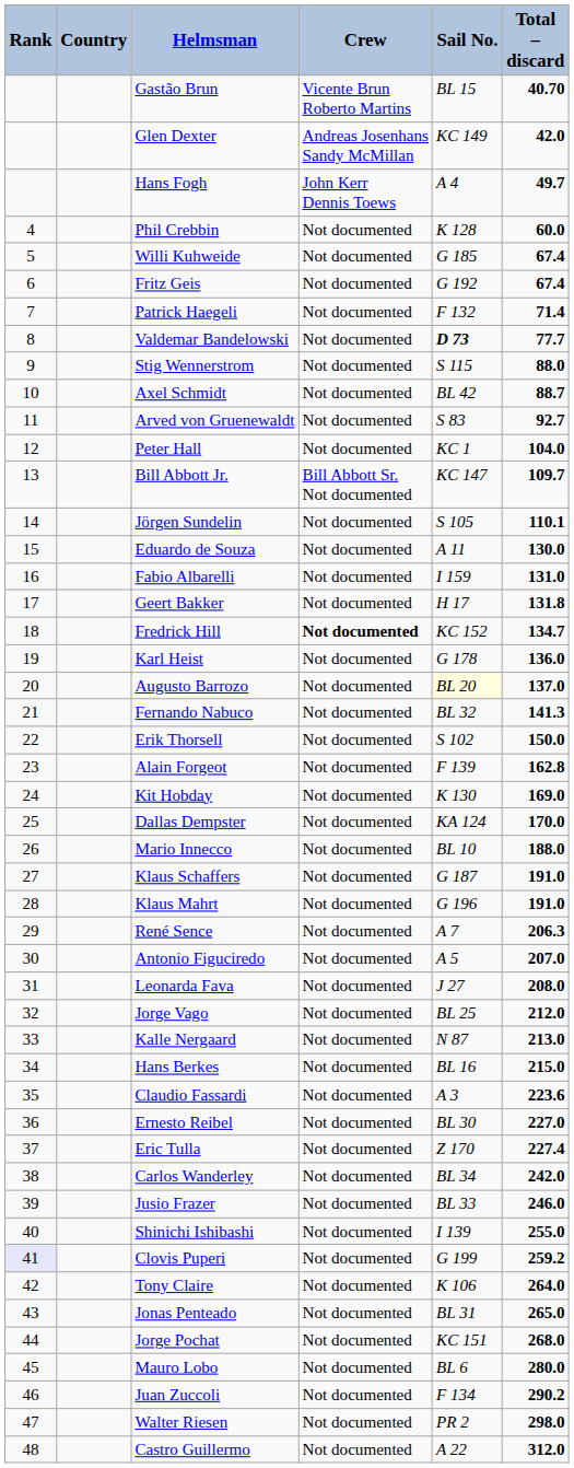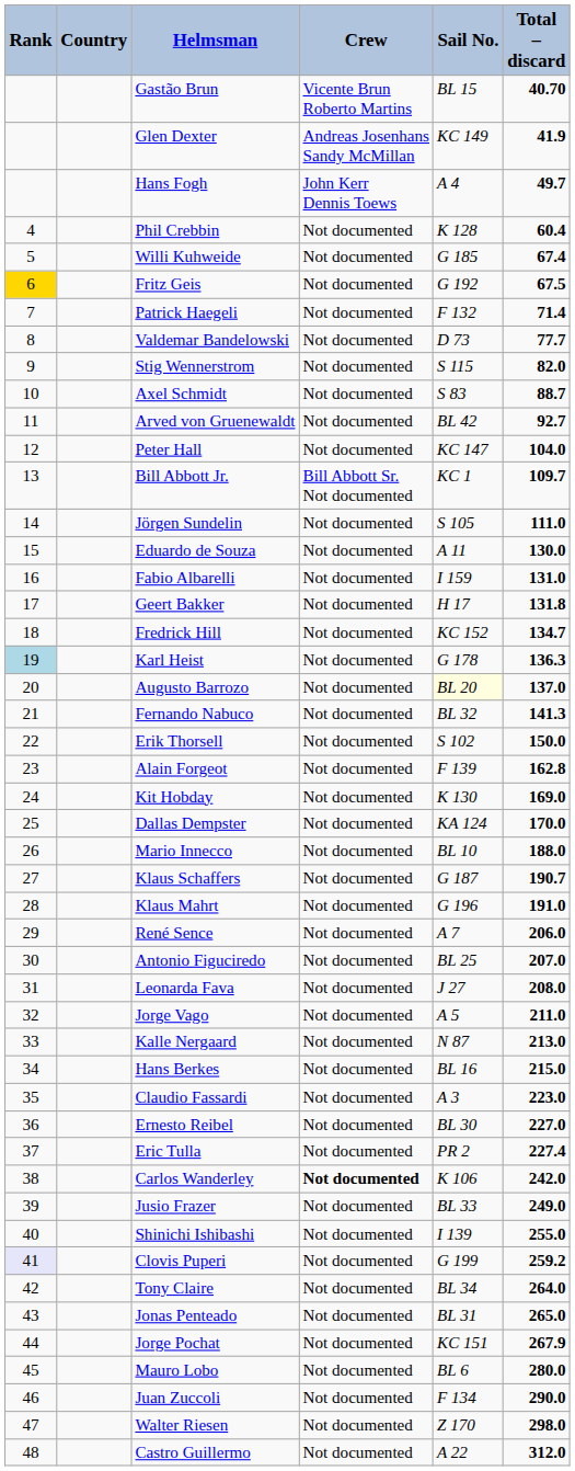Glen Dexter | Total – discard: 42.0 -> 41.9
Phil Crebbin | Total – discard: 60.0 -> 60.4
Fritz Geis | Rank: no background -> gold background
Fritz Geis | Total – discard: 67.4 -> 67.5
Valdemar Bandelowski | Sail No.: bold -> normal
Stig Wennerstrom | Total – discard: 88.0 -> 82.0
Axel Schmidt | Sail No.: BL 42 -> S 83
Arved von Gruenewaldt | Sail No.: S 83 -> BL 42
Peter Hall | Sail No.: KC 1 -> KC 147
Bill Abbott Jr. | Sail No.: KC 147 -> KC 1
Jörgen Sundelin | Total – discard: 110.1 -> 111.0
Fredrick Hill | Crew: bold -> normal
Karl Heist | Rank: no background -> lightblue background
Karl Heist | Total – discard: 136.0 -> 136.3
Klaus Schaffers | Total – discard: 191.0 -> 190.7
René Sence | Total – discard: 206.3 -> 206.0
Antonio Figuciredo | Sail No.: A 5 -> BL 25
Jorge Vago | Sail No.: BL 25 -> A 5
Jorge Vago | Total – discard: 212.0 -> 211.0
Claudio Fassardi | Total – discard: 223.6 -> 223.0
Eric Tulla | Sail No.: Z 170 -> PR 2
Carlos Wanderley | Crew: normal -> bold
Carlos Wanderley | Sail No.: BL 34 -> K 106
Jusio Frazer | Total – discard: 246.0 -> 249.0
Tony Claire | Sail No.: K 106 -> BL 34
Jorge Pochat | Total – discard: 268.0 -> 267.9
Juan Zuccoli | Total – discard: 290.2 -> 290.0
Walter Riesen | Sail No.: PR 2 -> Z 170
